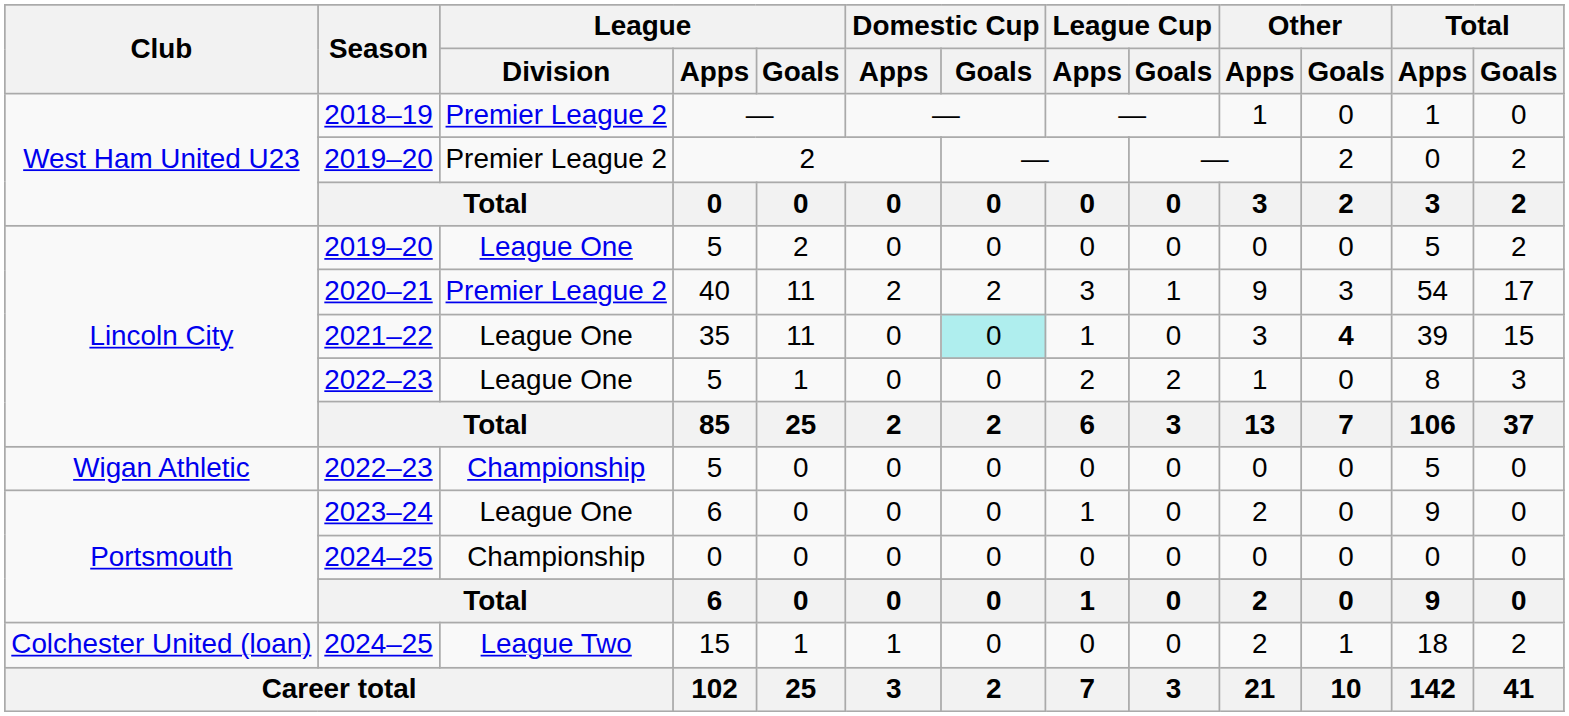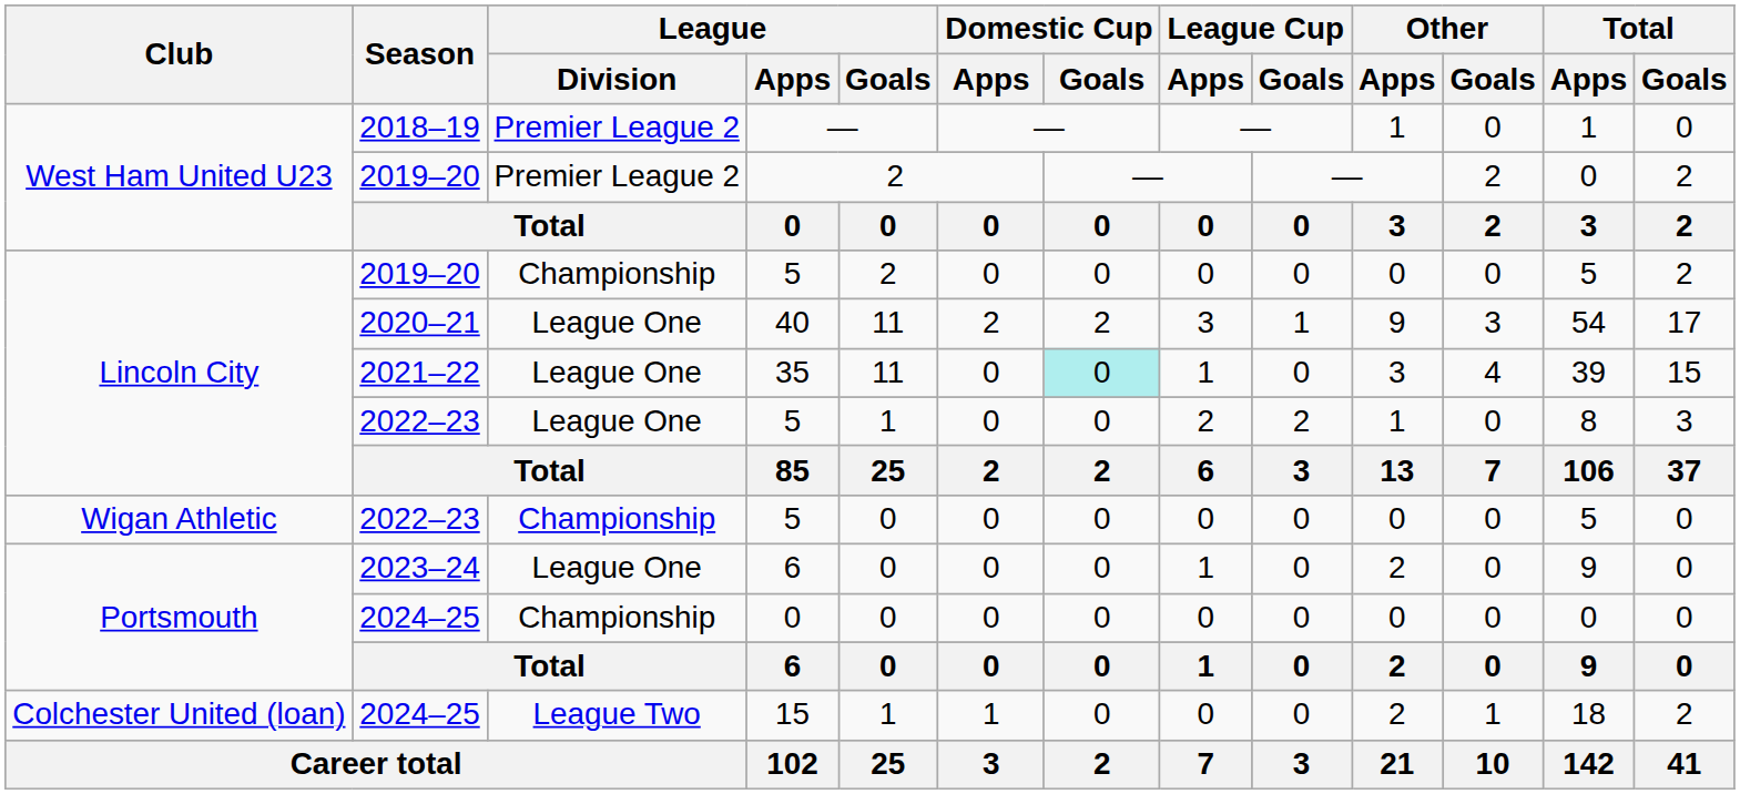2019–20 / 5 | League / Division: League One -> Championship
40 | League / Division: Premier League 2 -> League One
35 | Other / Goals: bold -> normal
